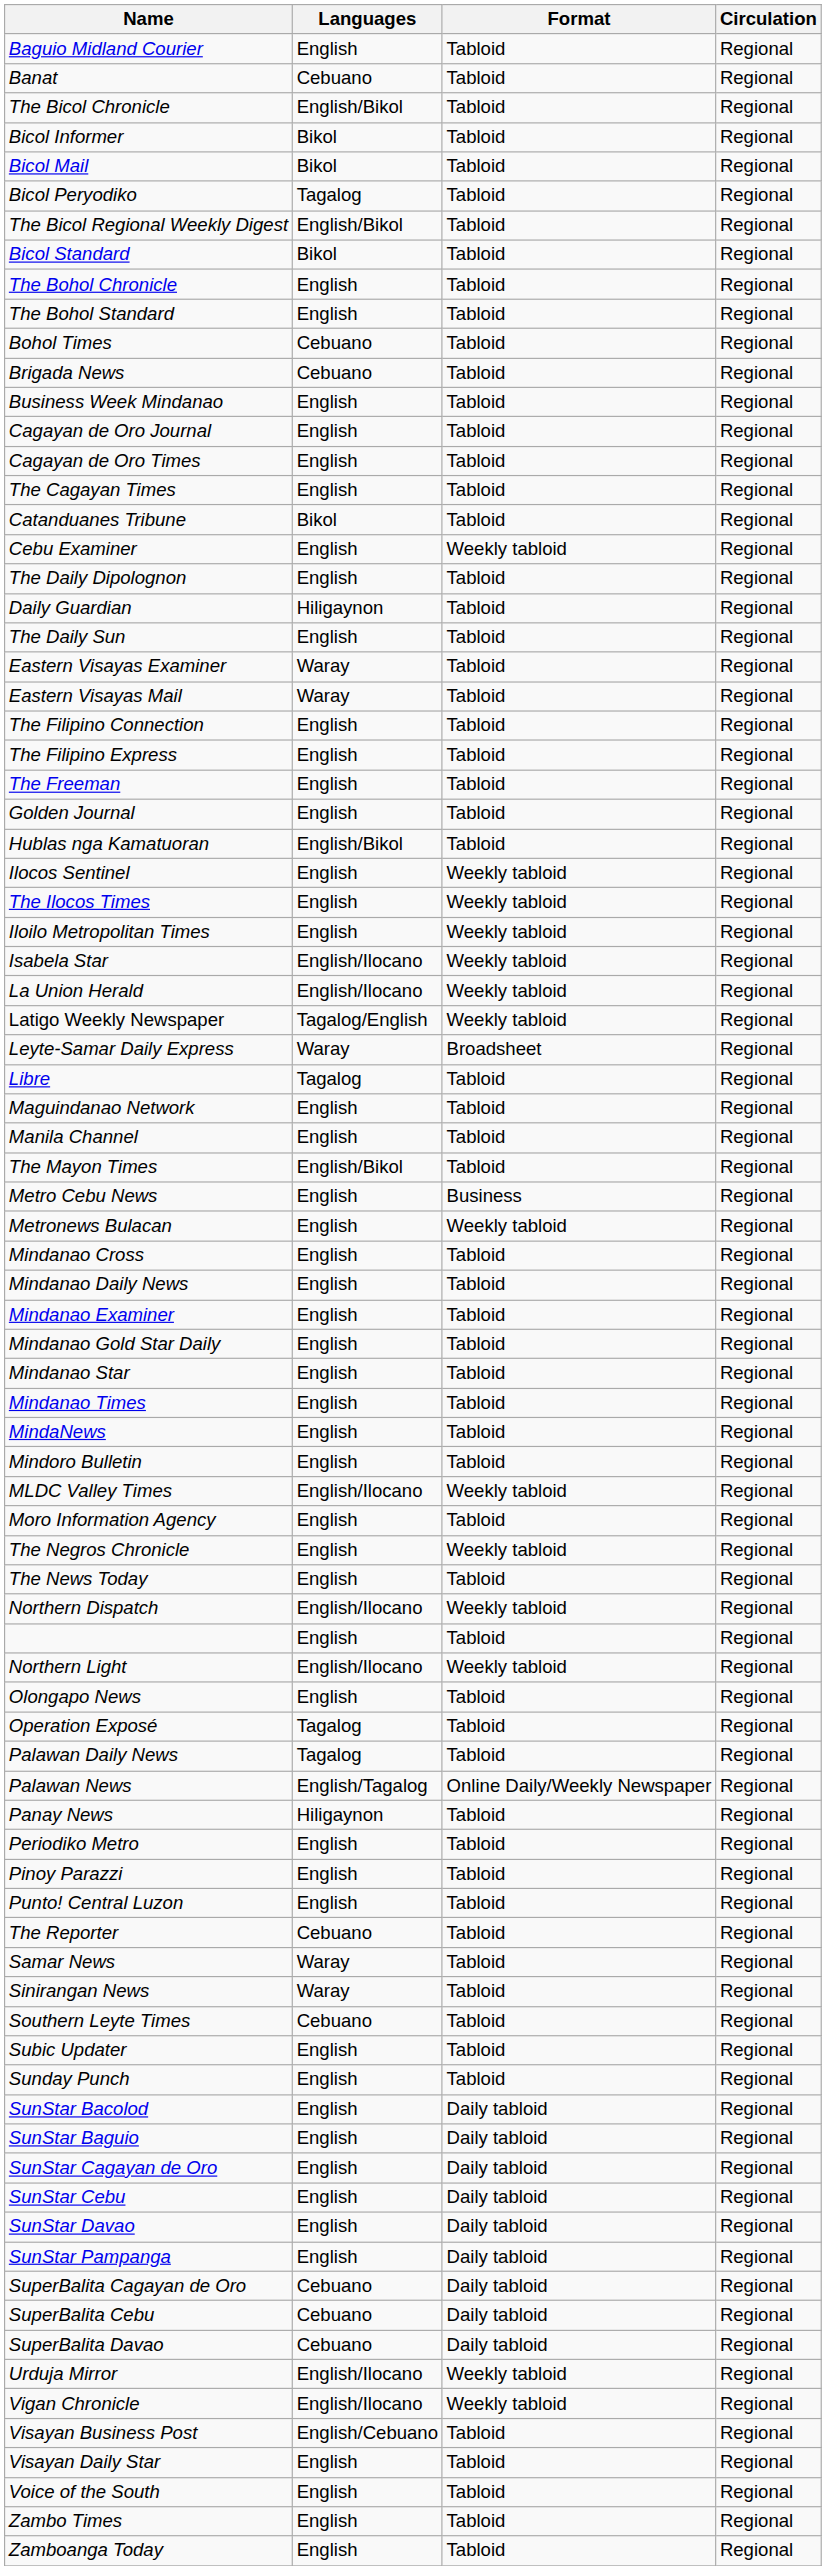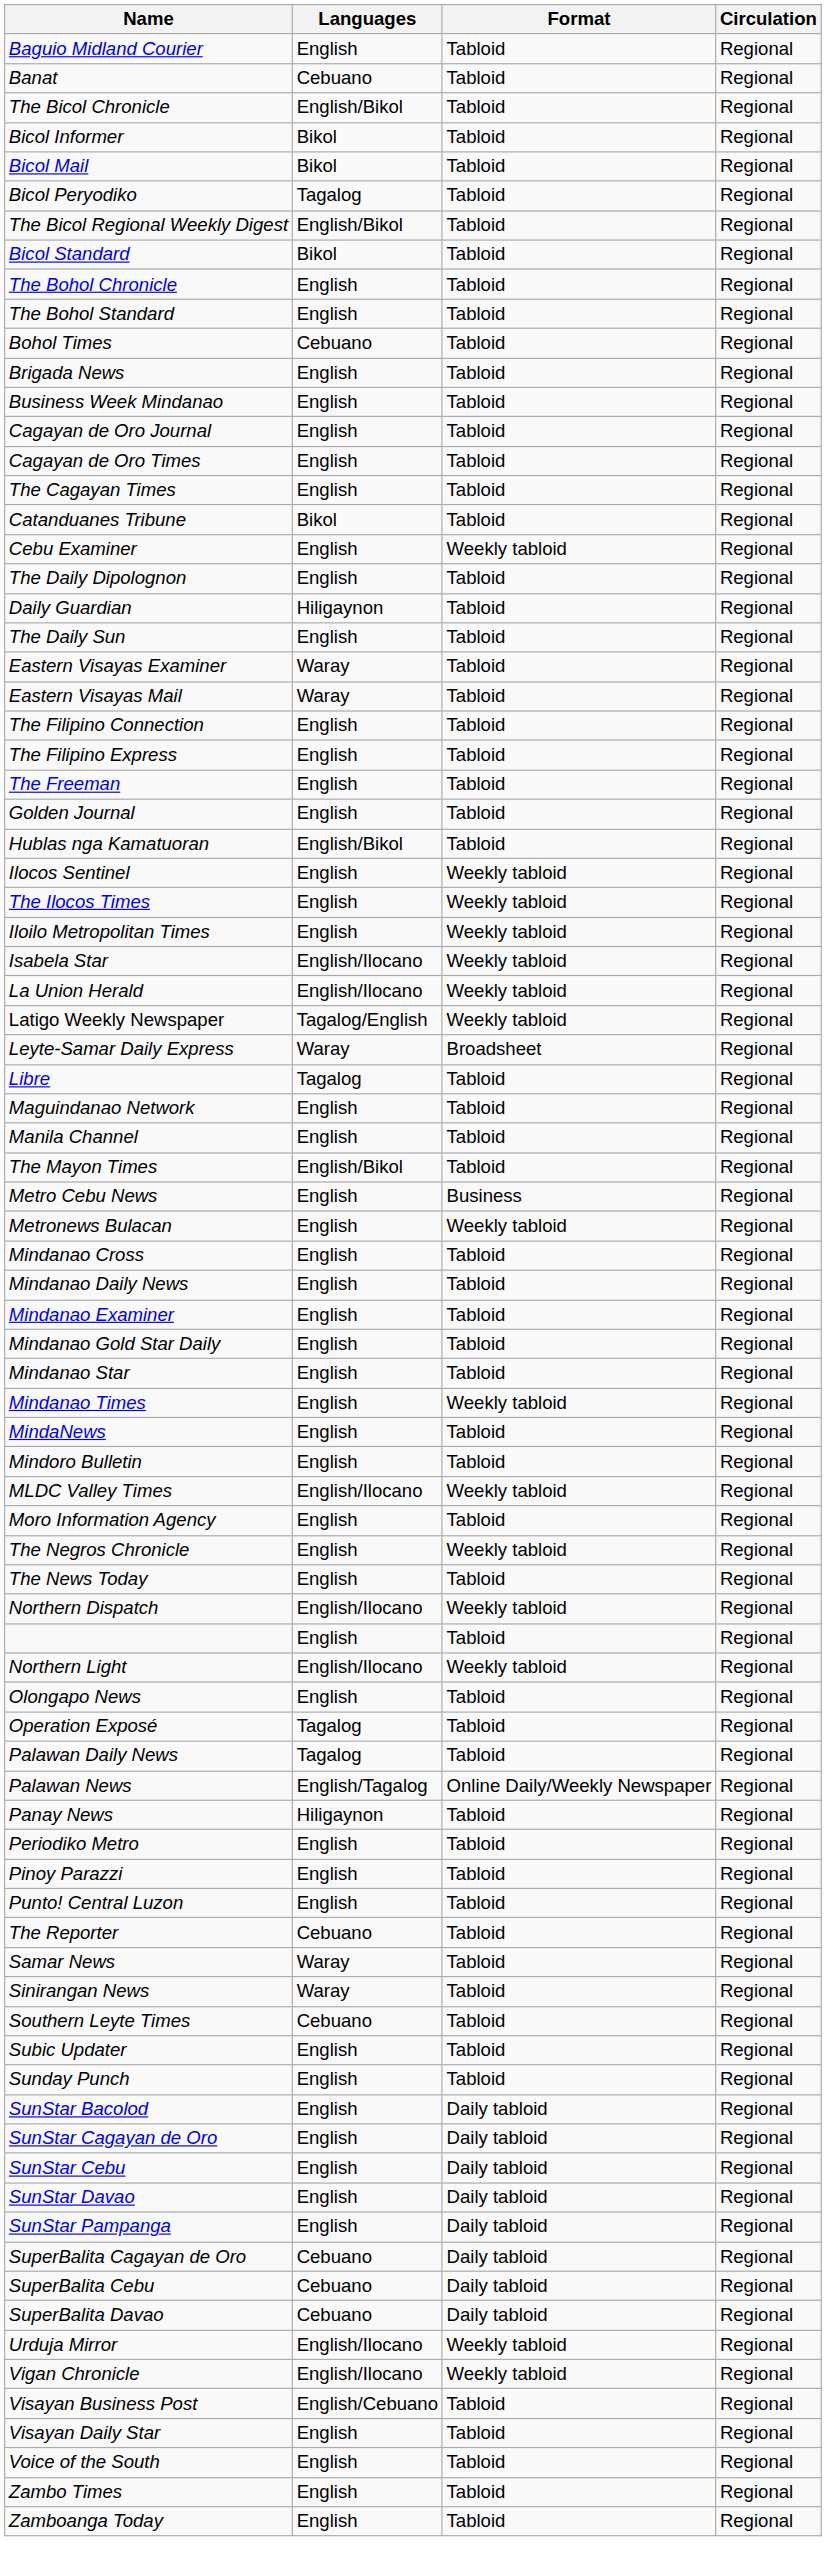Brigada News | Languages: Cebuano -> English
Mindanao Times | Format: Tabloid -> Weekly tabloid
- row: SunStar Baguio | English | Daily tabloid | Regional
